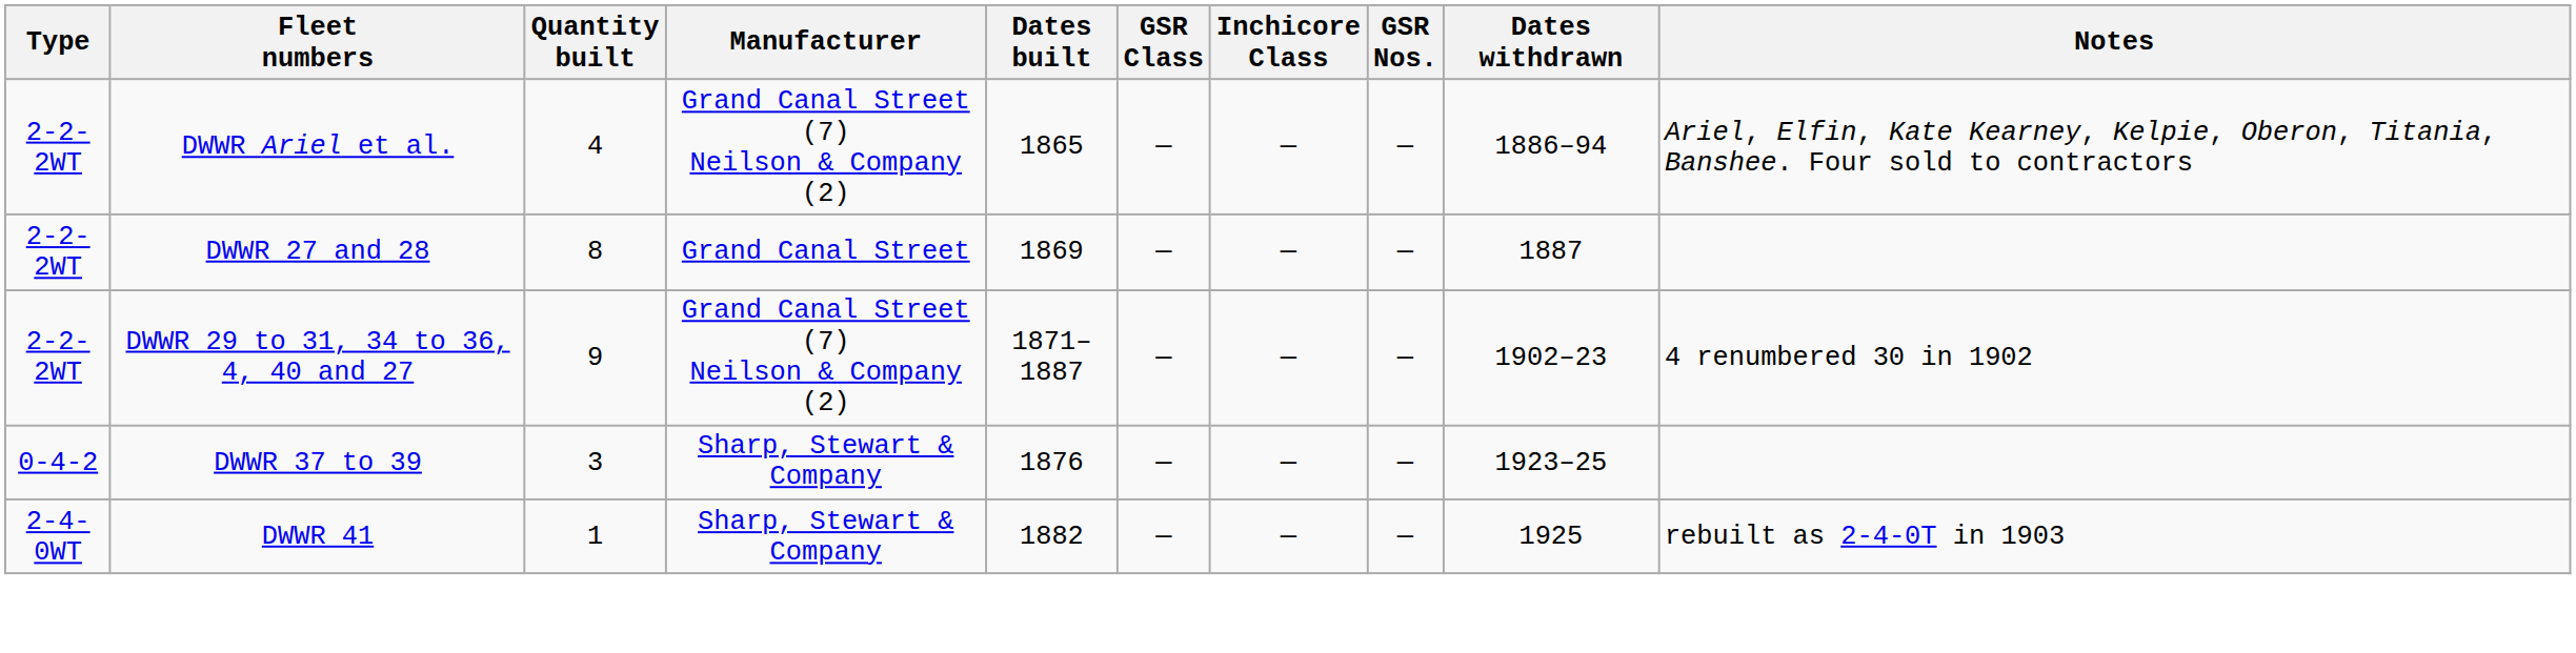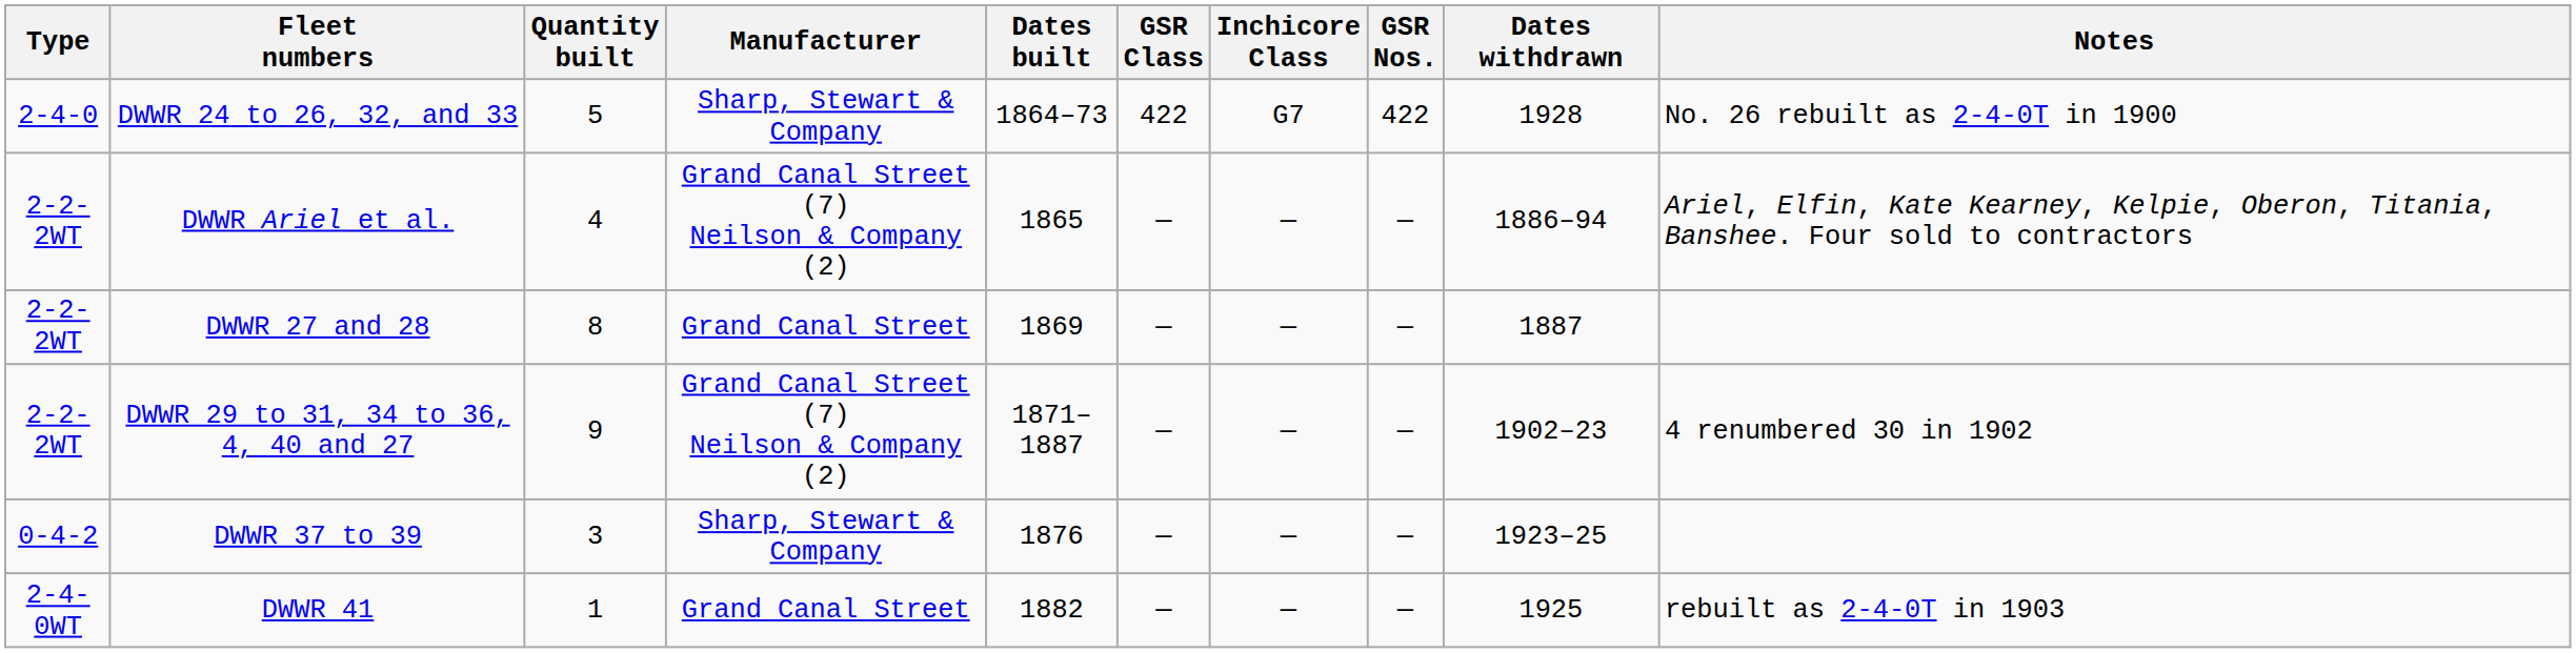+ row: 2-4-0 | DWWR 24 to 26, 32, and 33 | 5 | Sharp, Stewart & Company | 1864–73 | 422 | G7 | 422 | 1928 | No. 26 rebuilt as 2-4-0T in 1900
DWWR 41 | Manufacturer: Sharp, Stewart & Company -> Grand Canal Street
